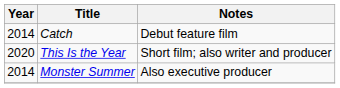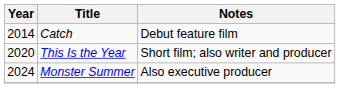Monster Summer | Year: 2014 -> 2024
